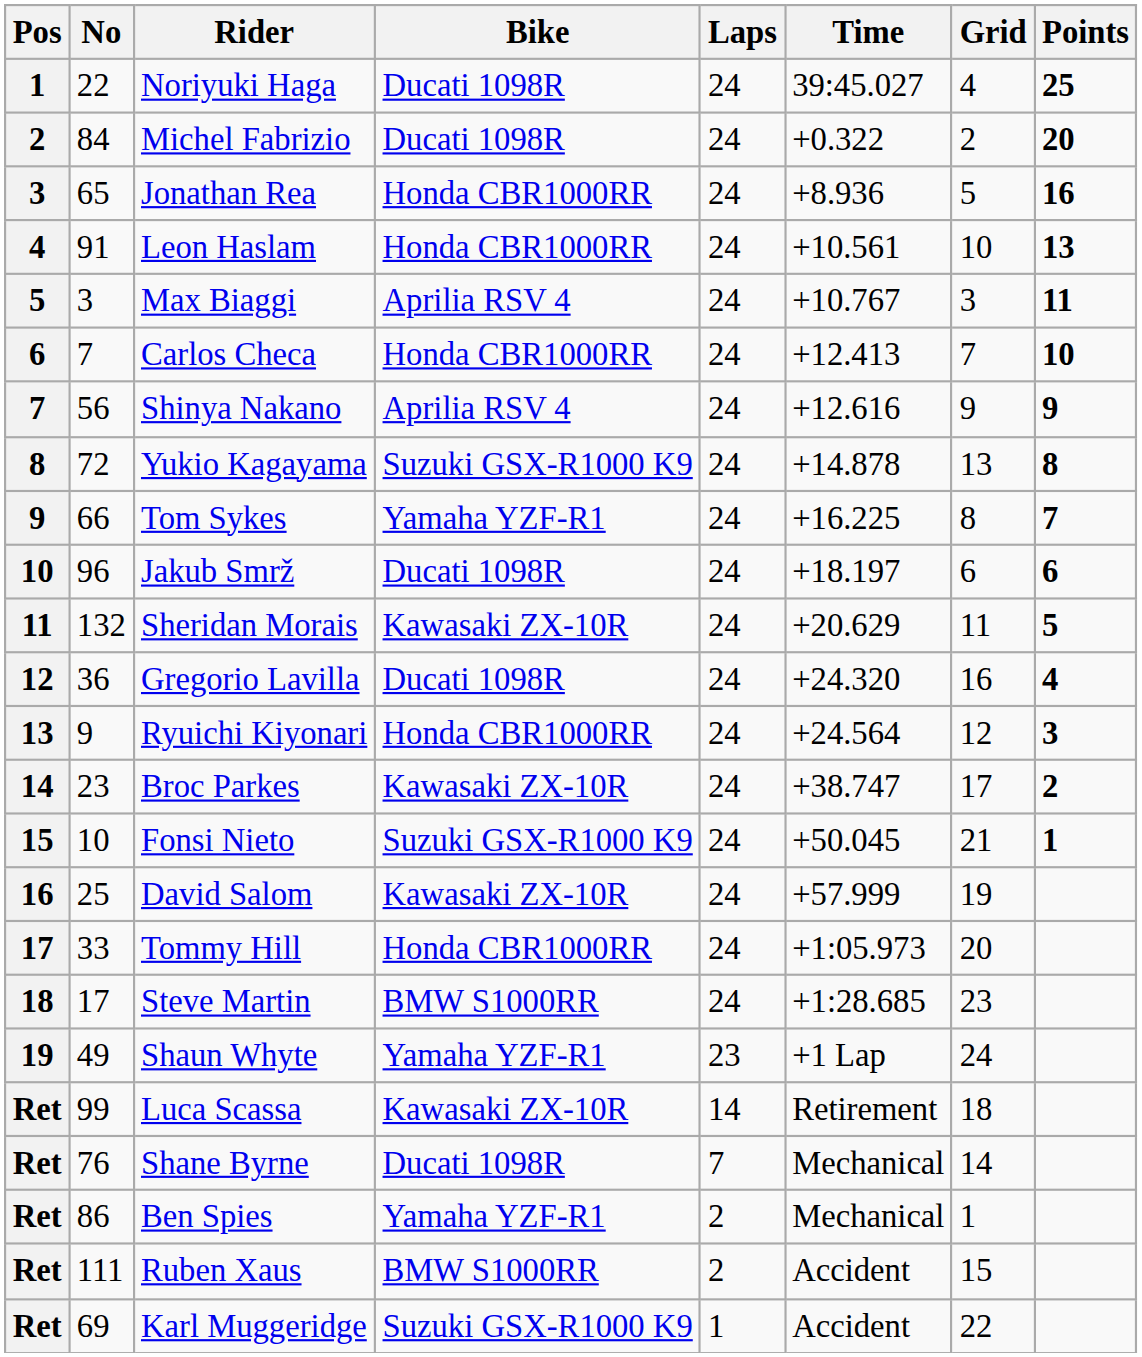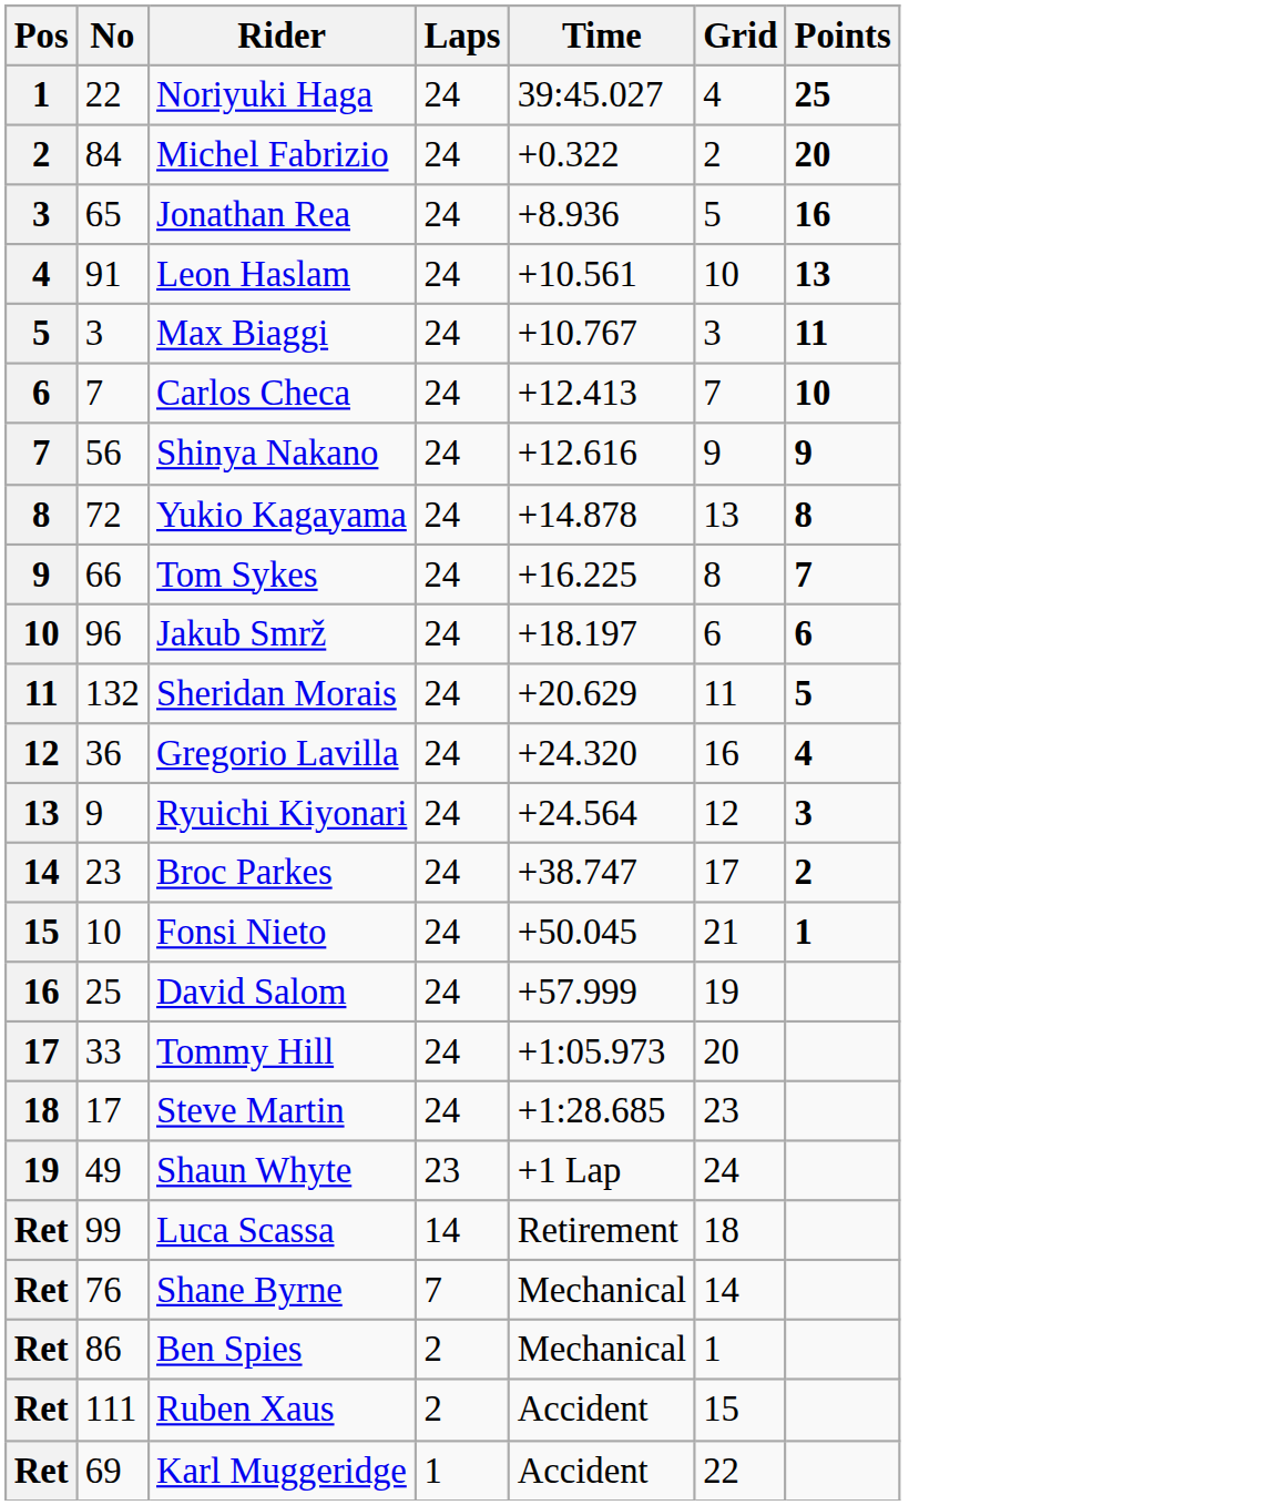- column: Bike | Ducati 1098R | Ducati 1098R | Honda CBR1000RR | Honda CBR1000RR | Aprilia RSV 4 | Honda CBR1000RR | Aprilia RSV 4 | Suzuki GSX-R1000 K9 | Yamaha YZF-R1 | Ducati 1098R | Kawasaki ZX-10R | Ducati 1098R | Honda CBR1000RR | Kawasaki ZX-10R | Suzuki GSX-R1000 K9 | Kawasaki ZX-10R | Honda CBR1000RR | BMW S1000RR | Yamaha YZF-R1 | Kawasaki ZX-10R | Ducati 1098R | Yamaha YZF-R1 | BMW S1000RR | Suzuki GSX-R1000 K9
